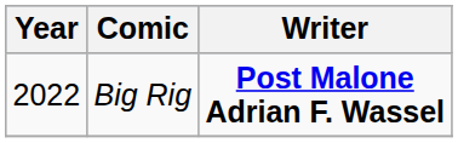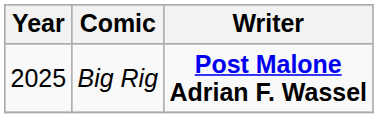Big Rig | Year: 2022 -> 2025
